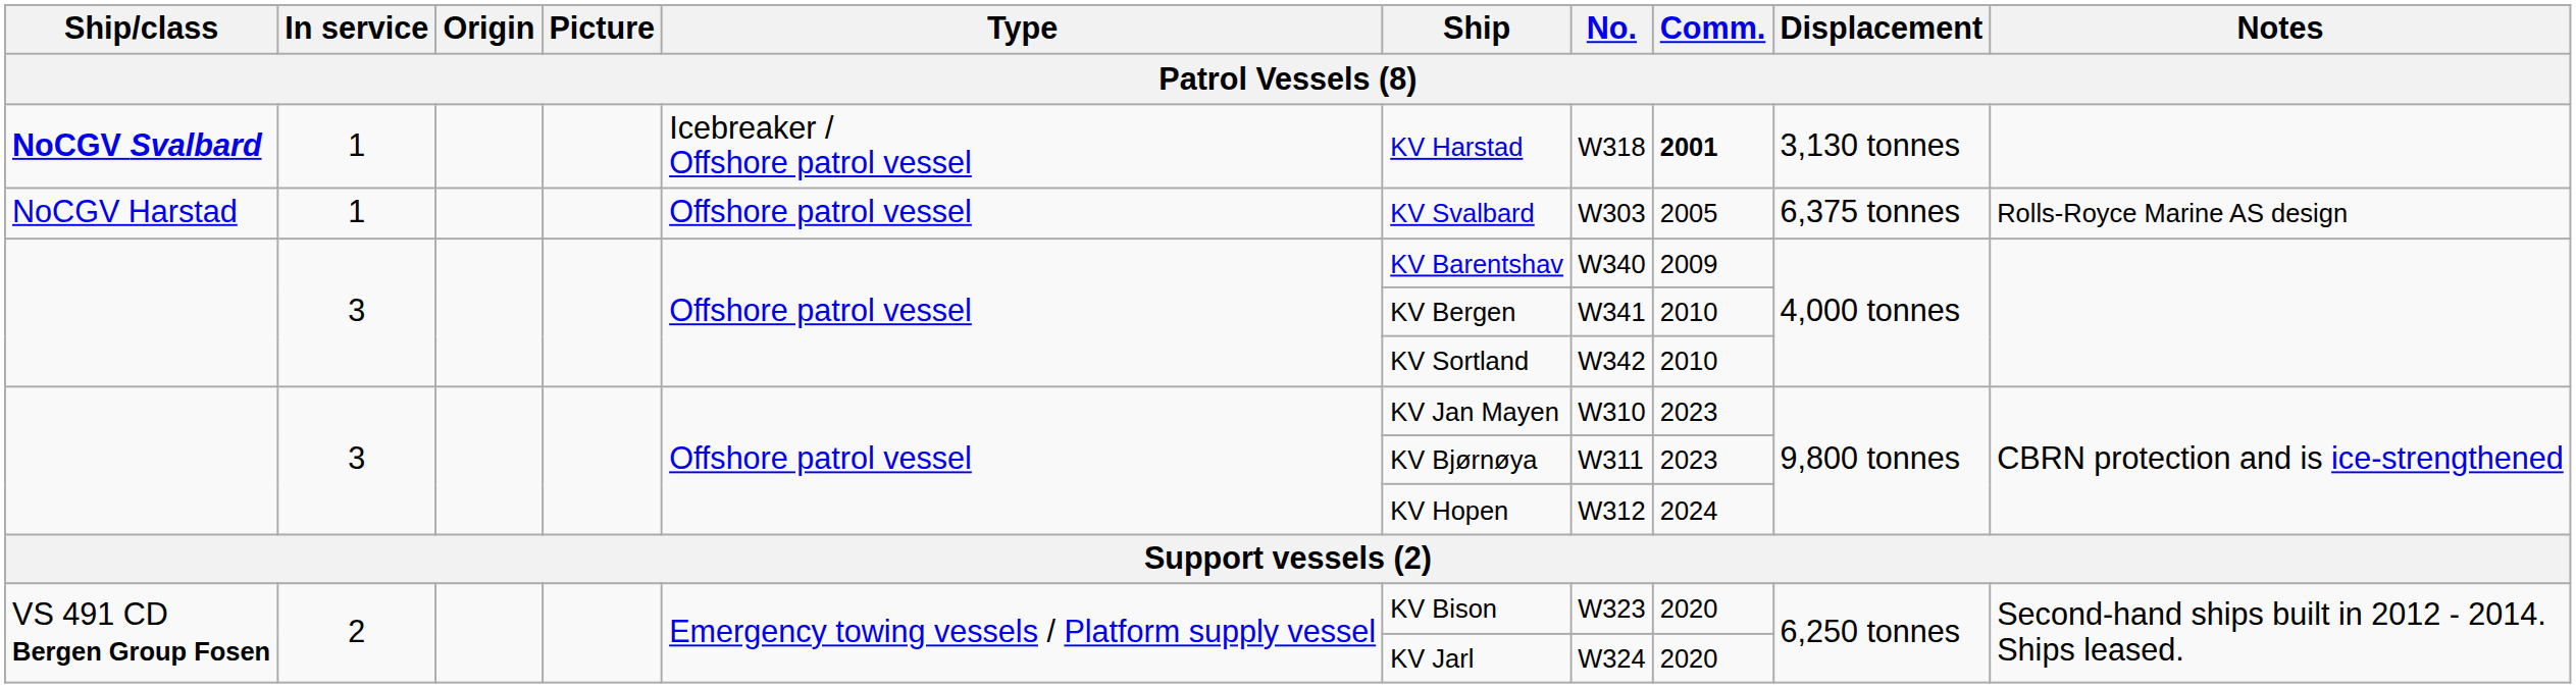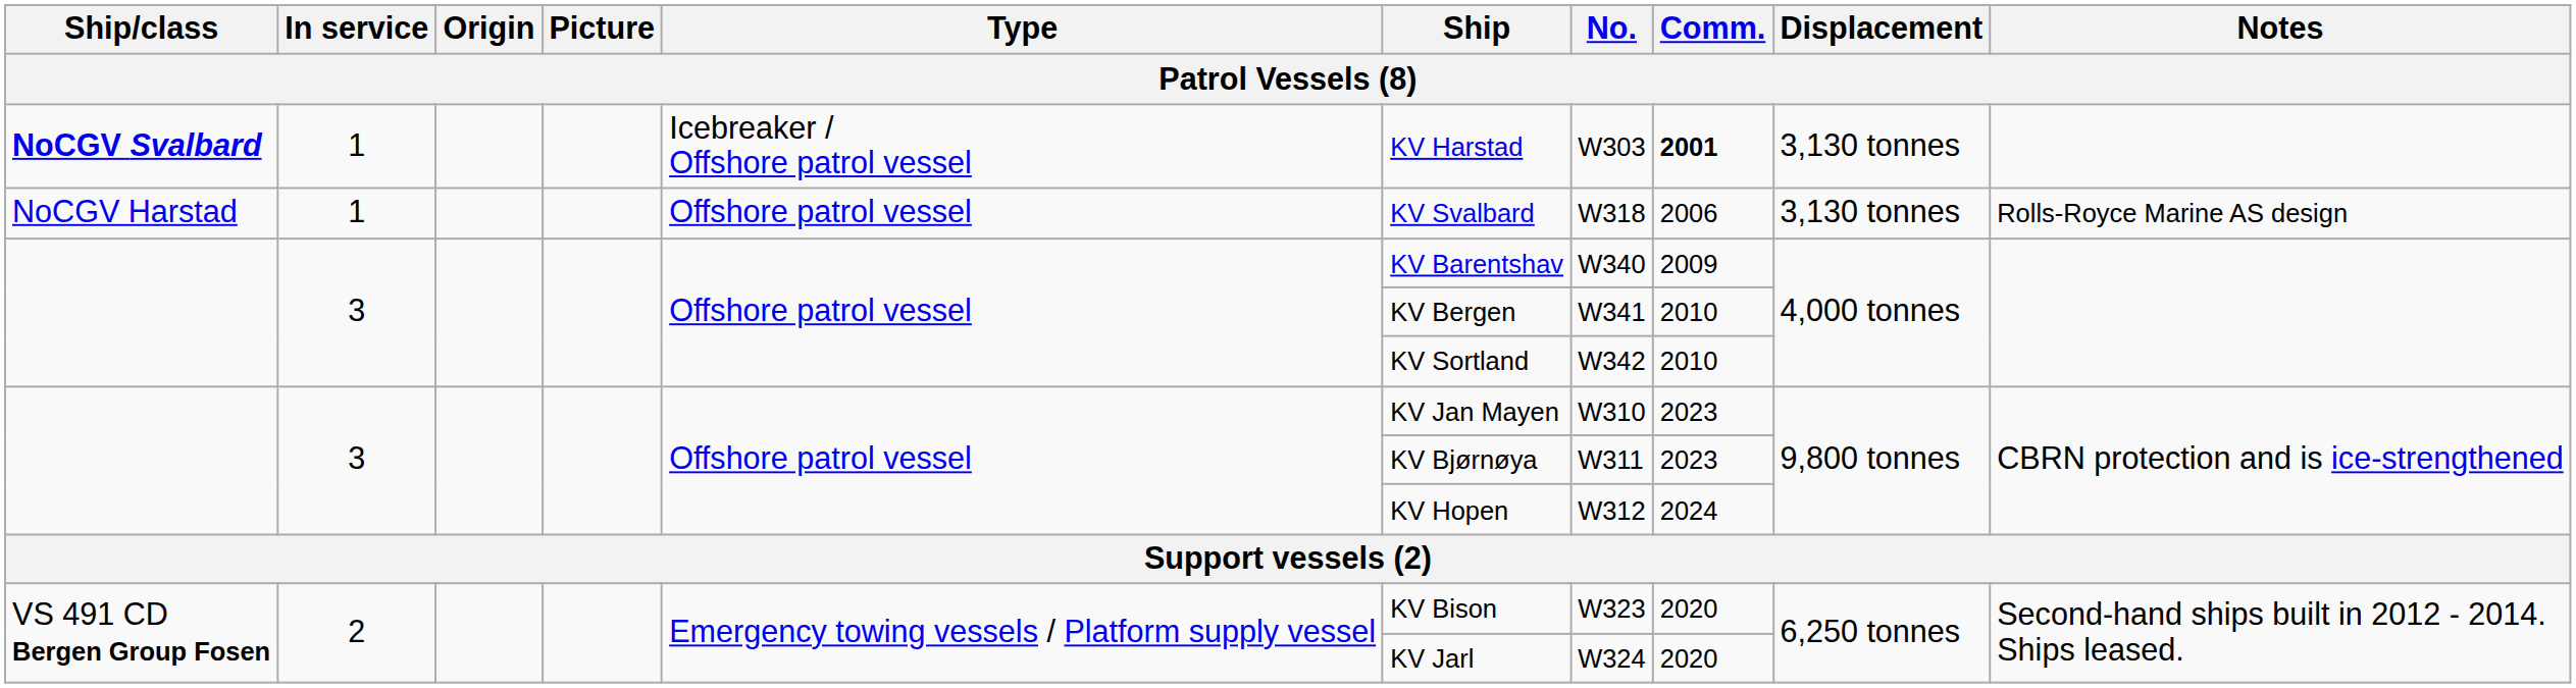NoCGV Svalbard | No.: W318 -> W303
NoCGV Harstad | No.: W303 -> W318
NoCGV Harstad | Comm.: 2005 -> 2006
NoCGV Harstad | Displacement: 6,375 tonnes -> 3,130 tonnes
